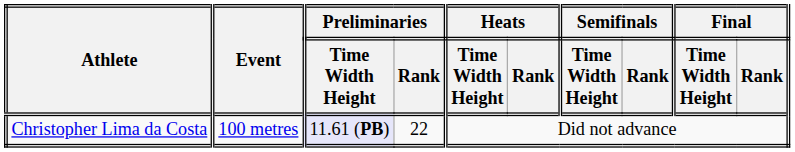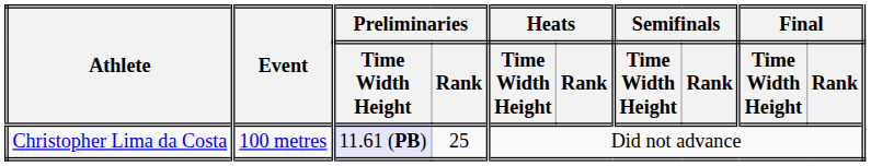Christopher Lima da Costa | Preliminaries / Rank: 22 -> 25
